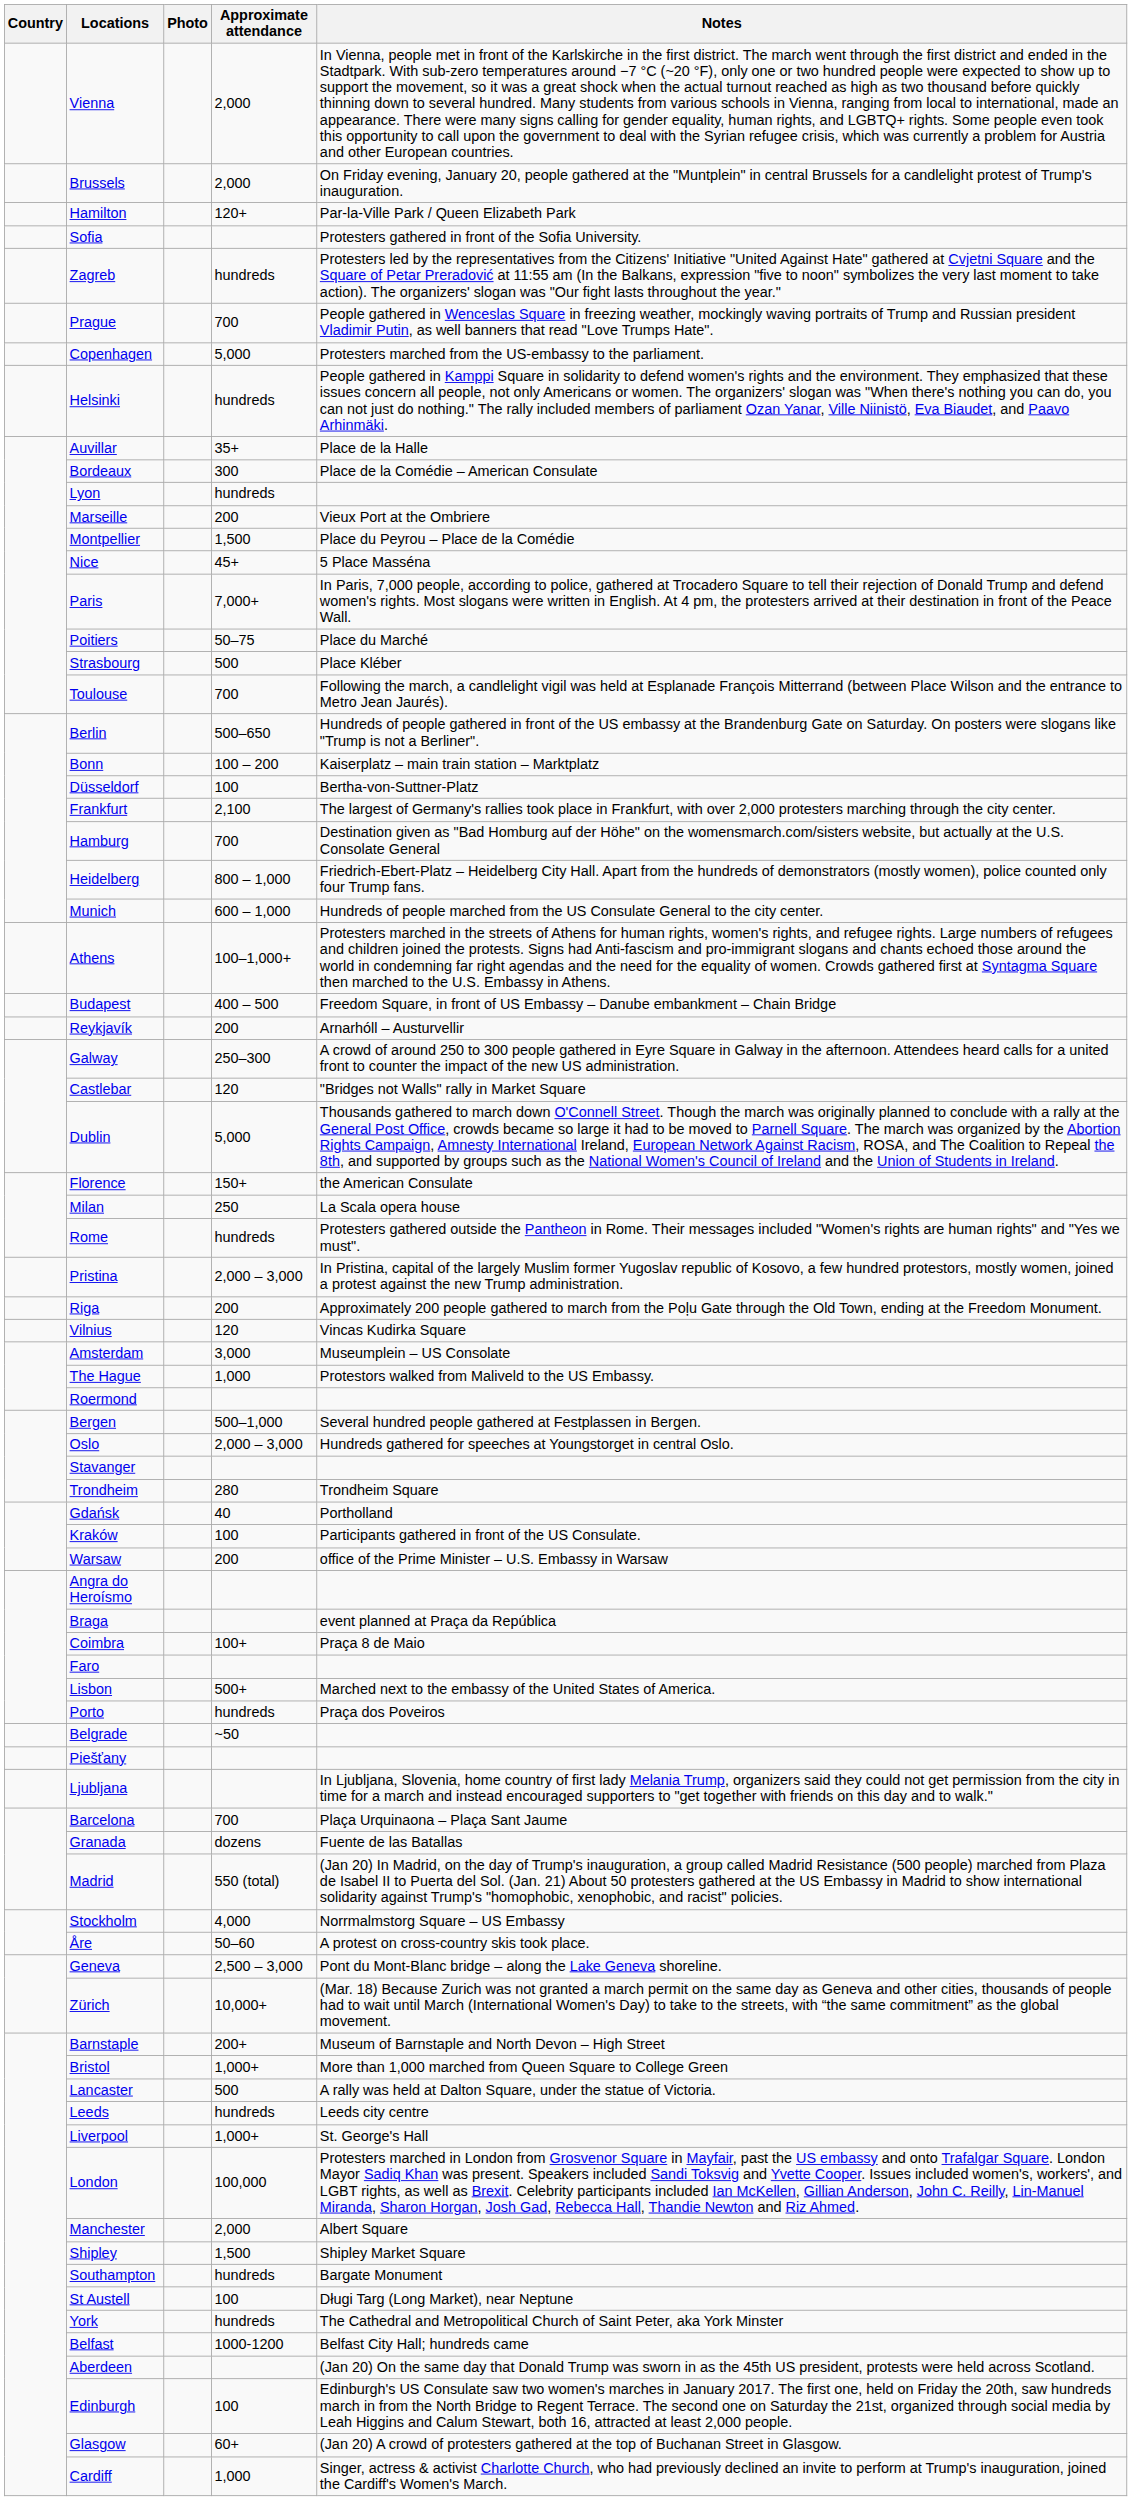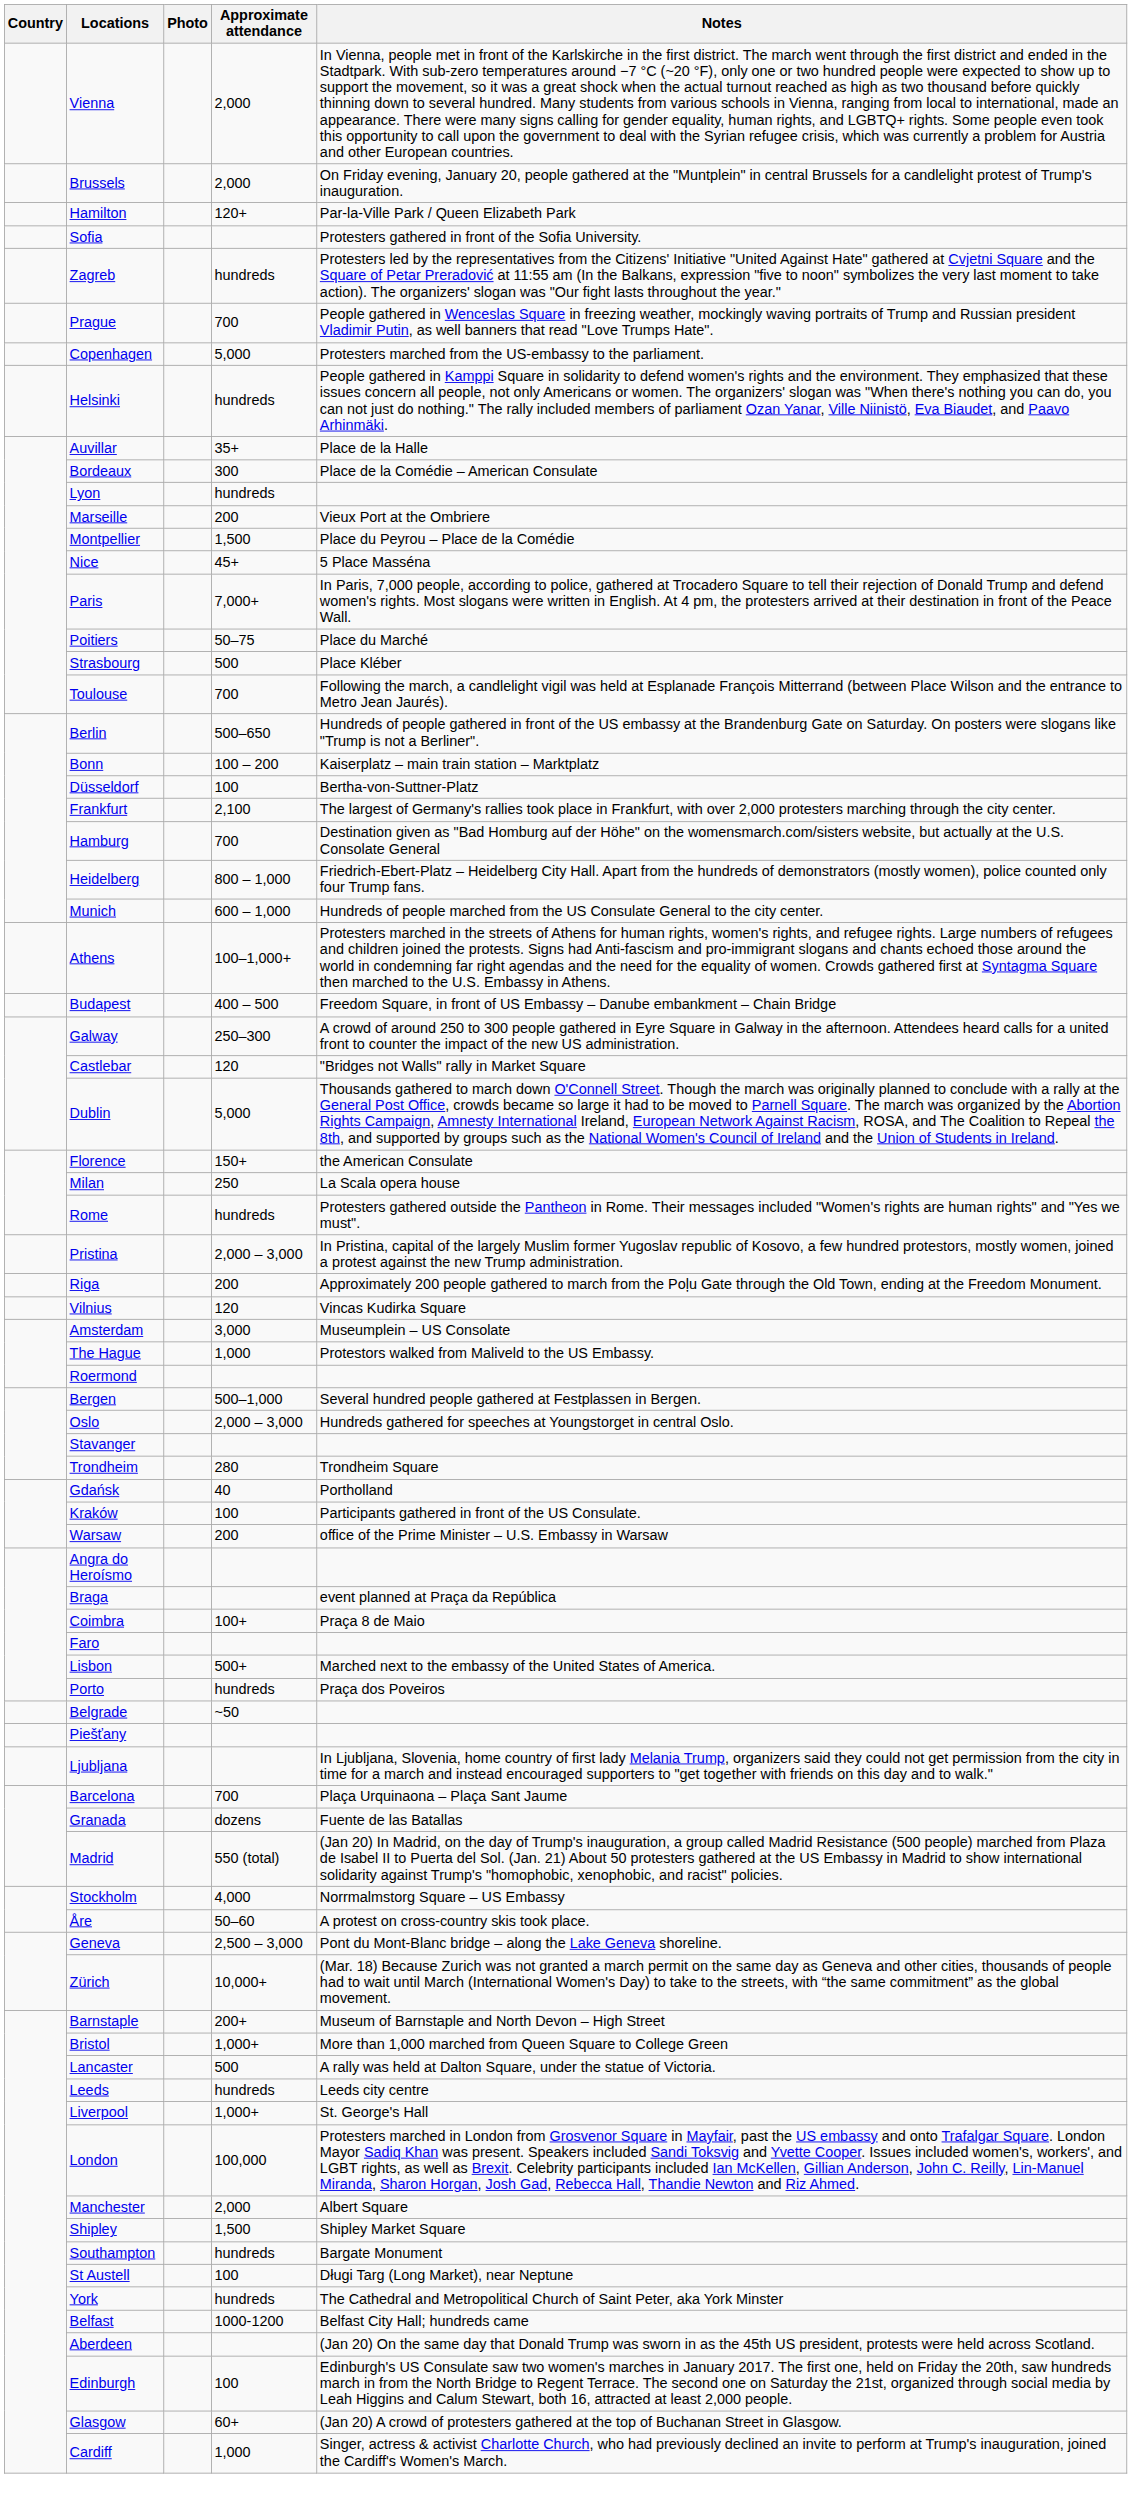- row: Reykjavík | 200 | Arnarhóll – Austurvellir
